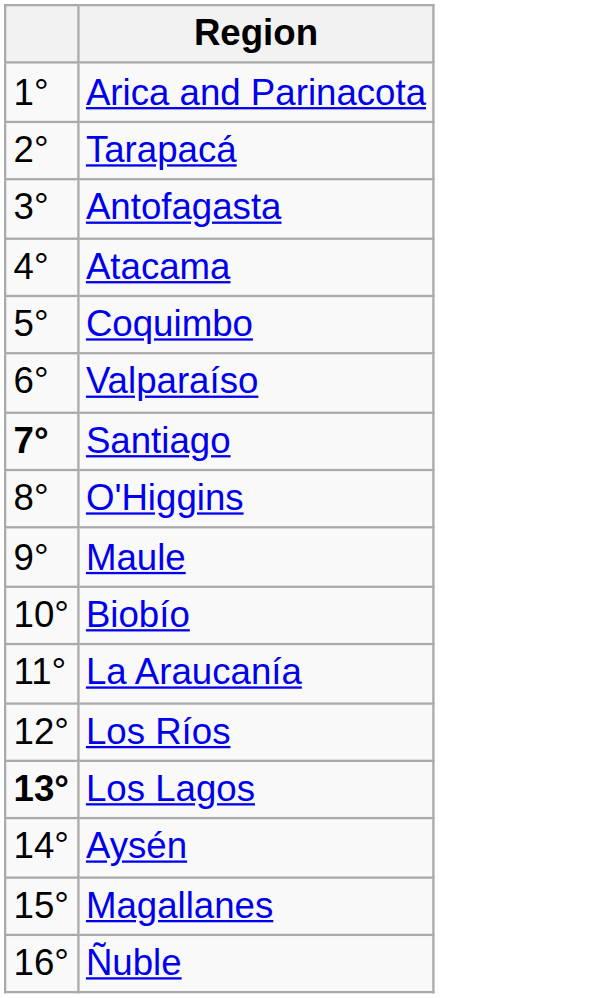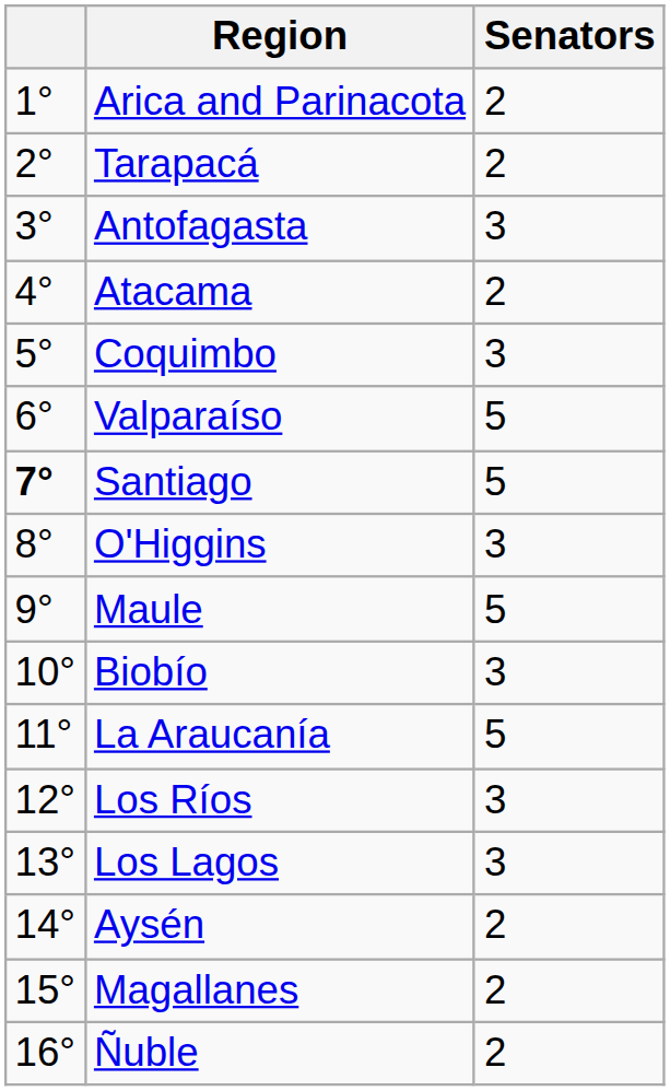+ column: Senators | 2 | 2 | 3 | 2 | 3 | 5 | 5 | 3 | 5 | 3 | 5 | 3 | 3 | 2 | 2 | 2
Los Lagos | column 1: bold -> normal
